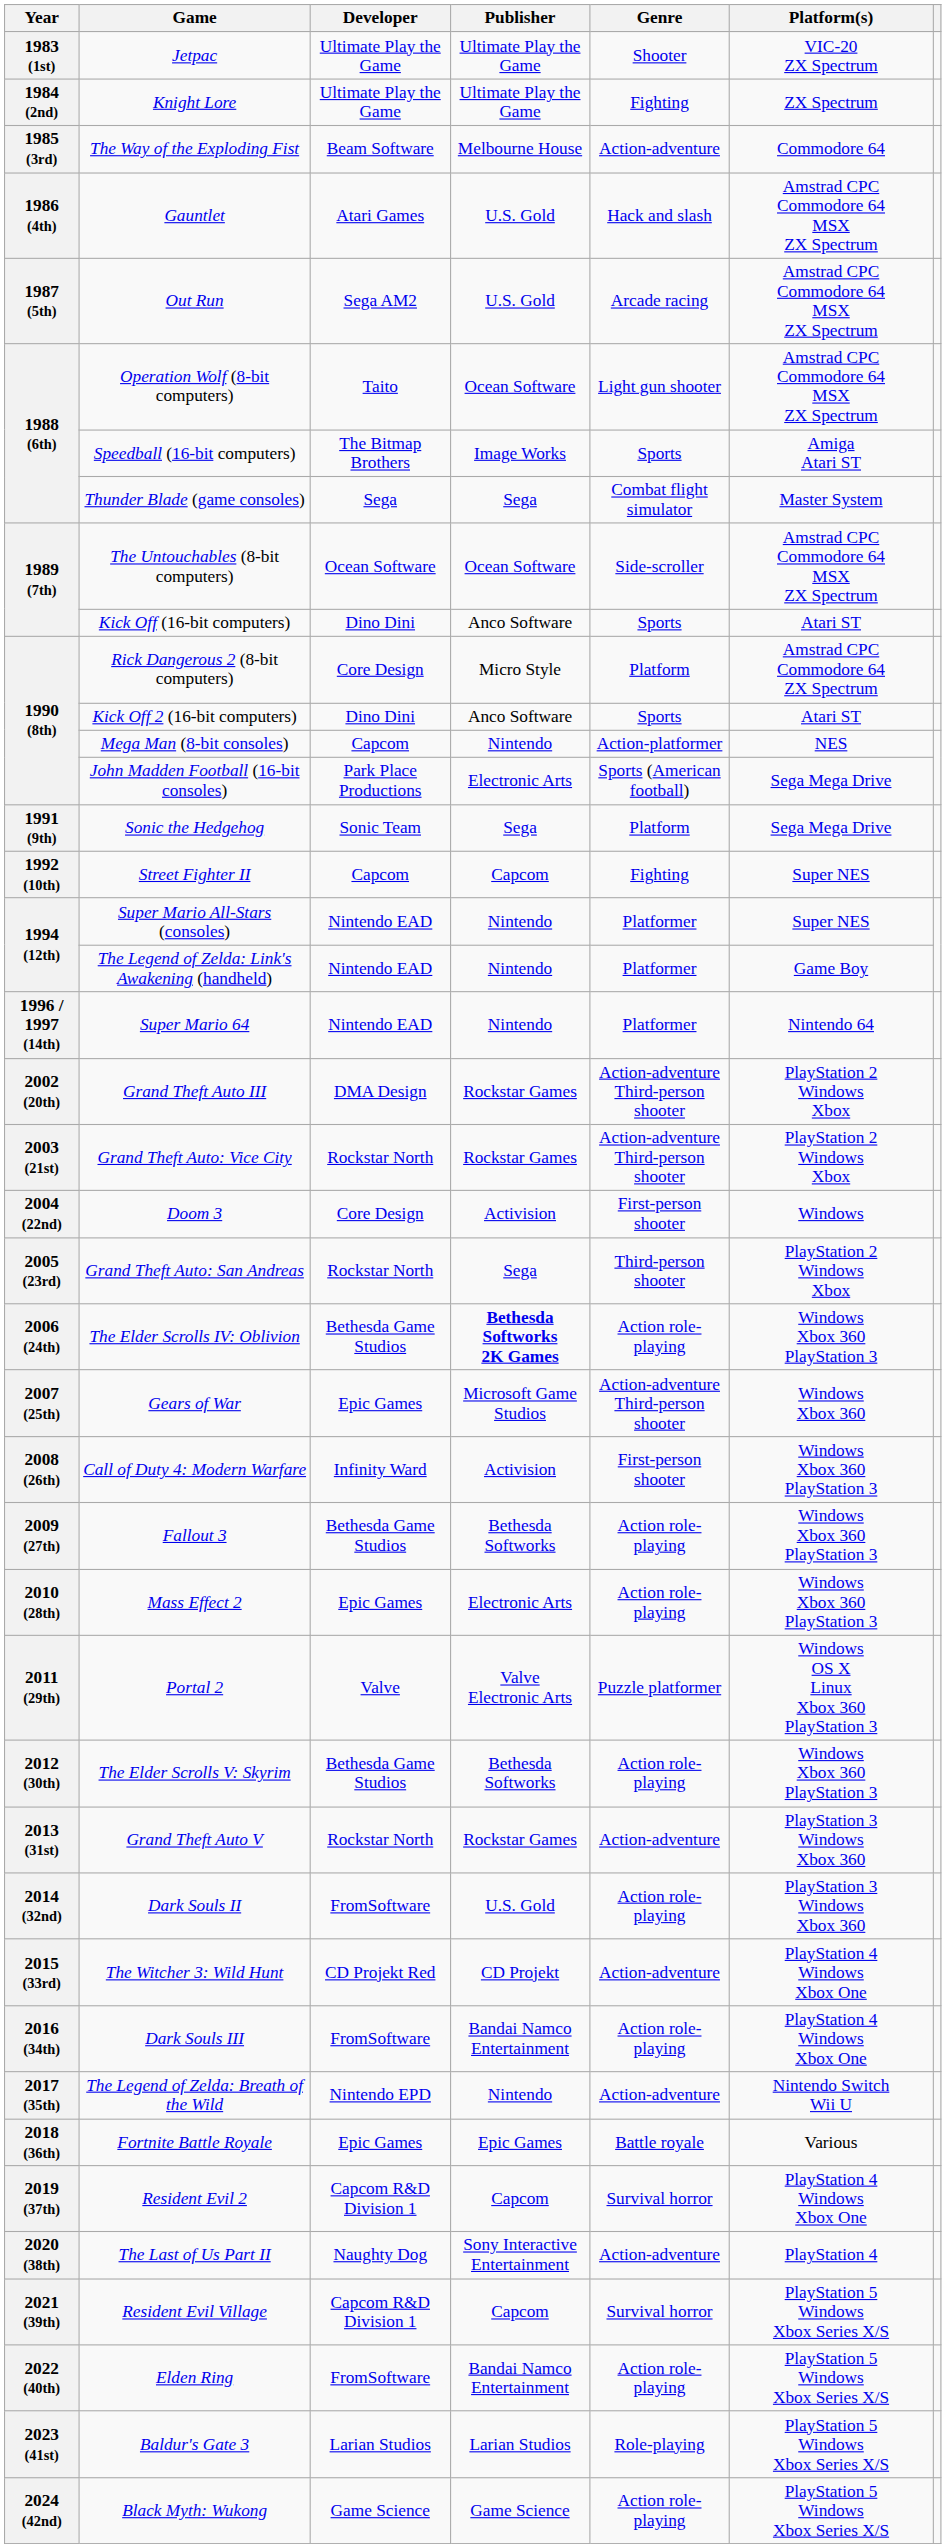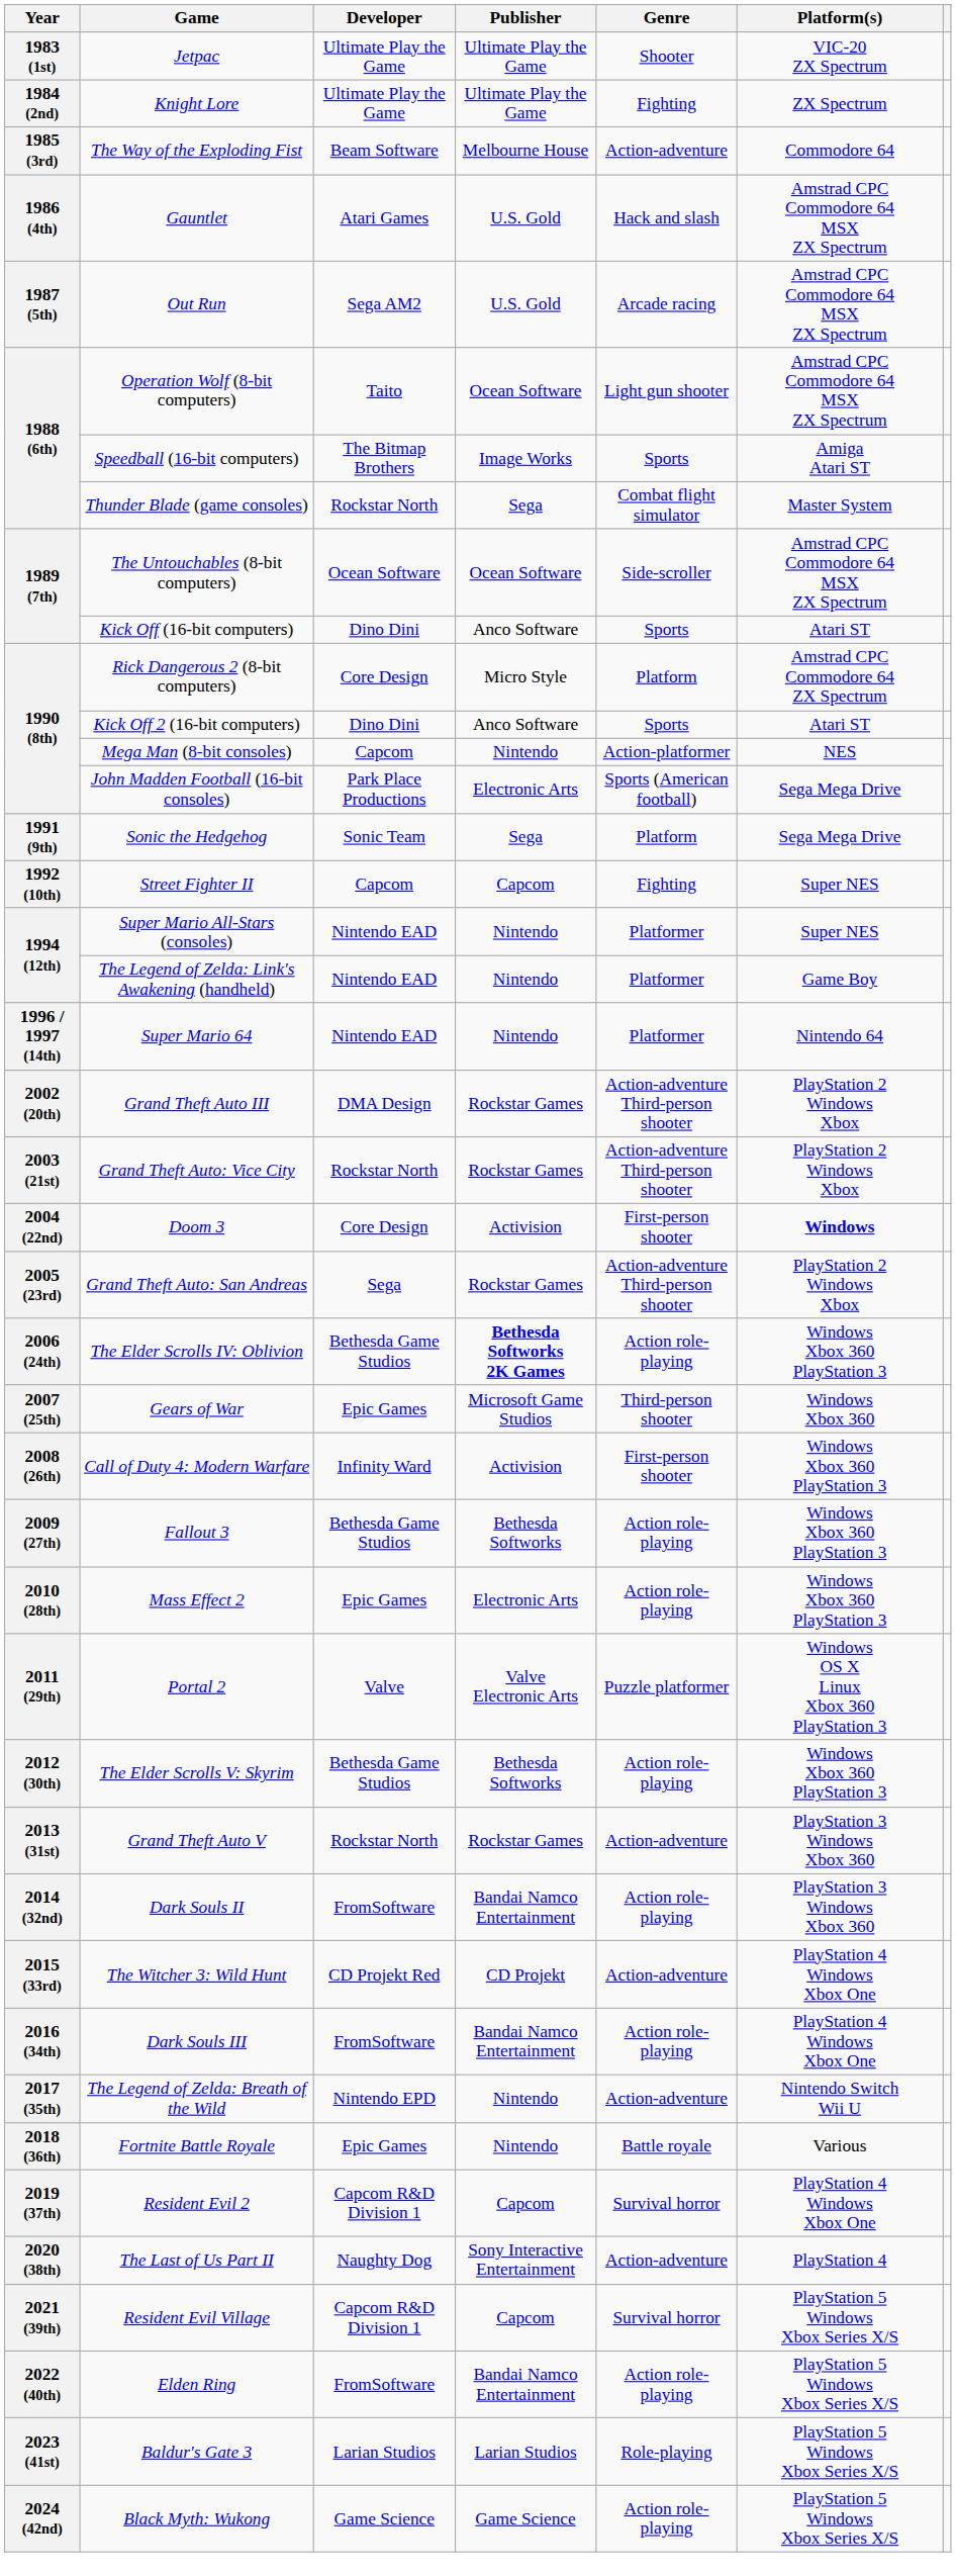Thunder Blade (game consoles) | Developer: Sega -> Rockstar North
Doom 3 | Platform(s): normal -> bold
Grand Theft Auto: San Andreas | Developer: Rockstar North -> Sega
Grand Theft Auto: San Andreas | Publisher: Sega -> Rockstar Games
Grand Theft Auto: San Andreas | Genre: Third-person shooter -> Action-adventure Third-person shooter
Gears of War | Genre: Action-adventure Third-person shooter -> Third-person shooter
Dark Souls II | Publisher: U.S. Gold -> Bandai Namco Entertainment
Fortnite Battle Royale | Publisher: Epic Games -> Nintendo
